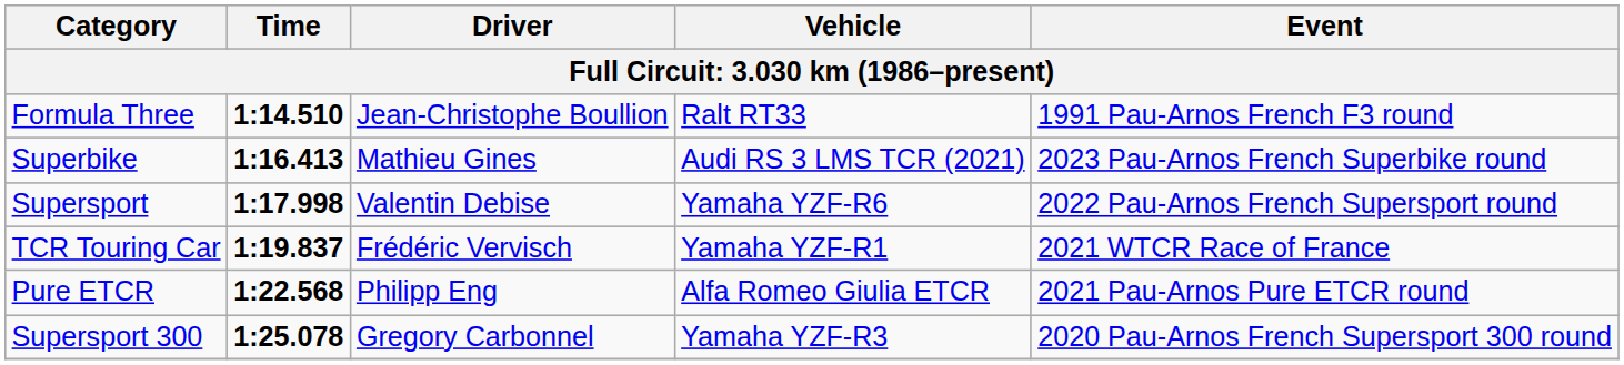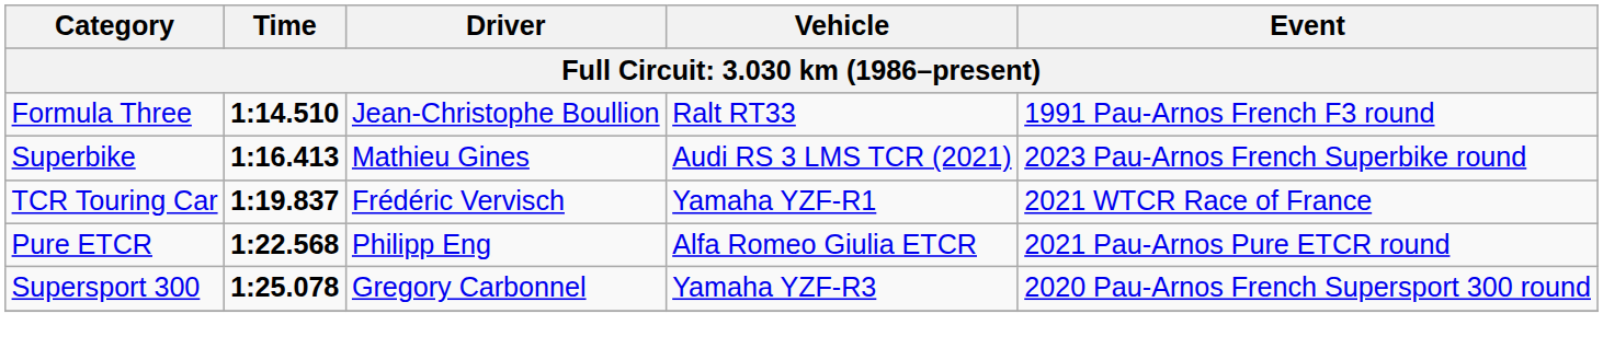- row: Supersport | 1:17.998 | Valentin Debise | Yamaha YZF-R6 | 2022 Pau-Arnos French Supersport round
